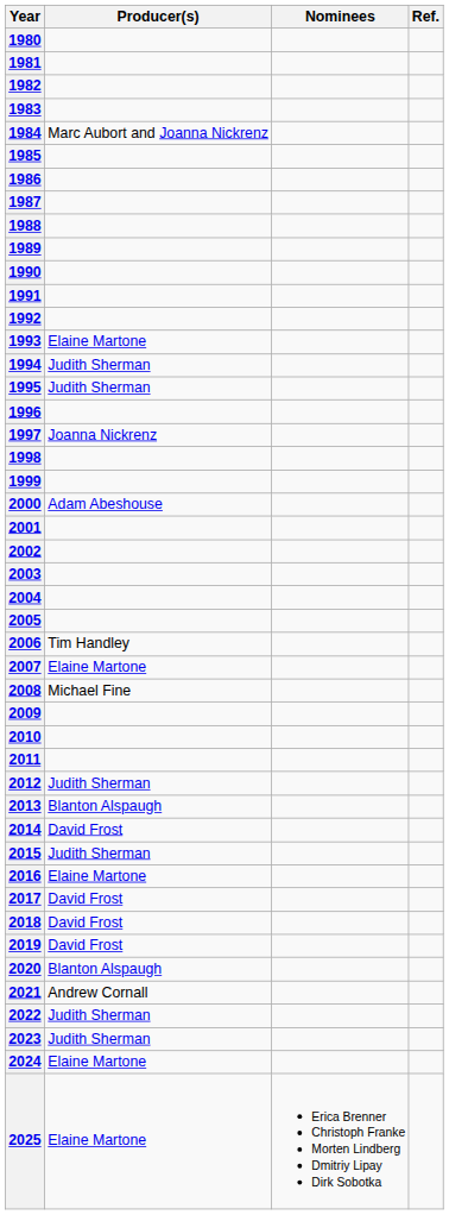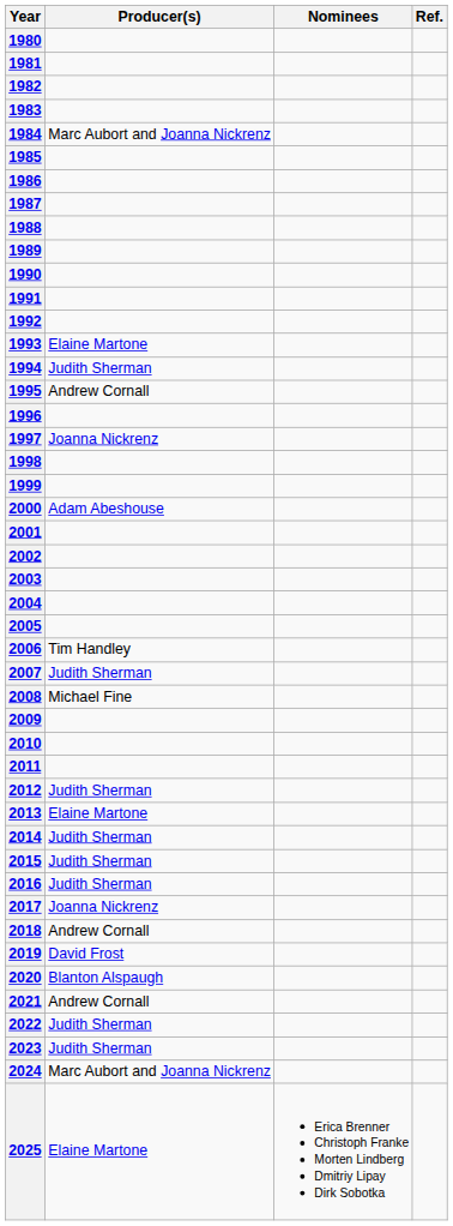1995 | Producer(s): Judith Sherman -> Andrew Cornall
2007 | Producer(s): Elaine Martone -> Judith Sherman
2013 | Producer(s): Blanton Alspaugh -> Elaine Martone
2014 | Producer(s): David Frost -> Judith Sherman
2016 | Producer(s): Elaine Martone -> Judith Sherman
2017 | Producer(s): David Frost -> Joanna Nickrenz
2018 | Producer(s): David Frost -> Andrew Cornall
2024 | Producer(s): Elaine Martone -> Marc Aubort and Joanna Nickrenz
